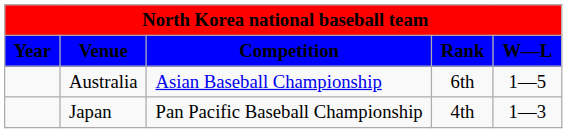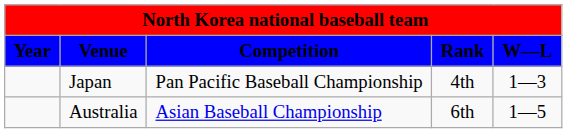rows swapped: Japan <-> Australia
